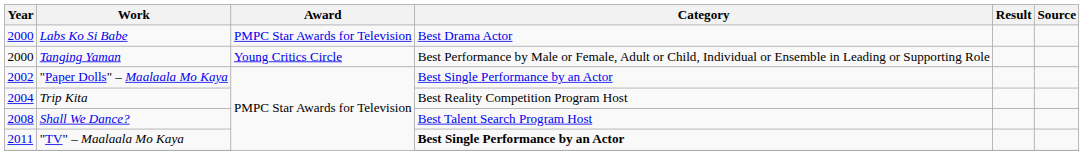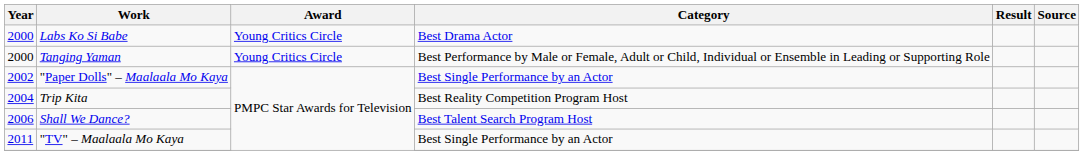Labs Ko Si Babe | Award: PMPC Star Awards for Television -> Young Critics Circle
Shall We Dance? | Year: 2008 -> 2006
"TV" – Maalaala Mo Kaya | Category: bold -> normal
